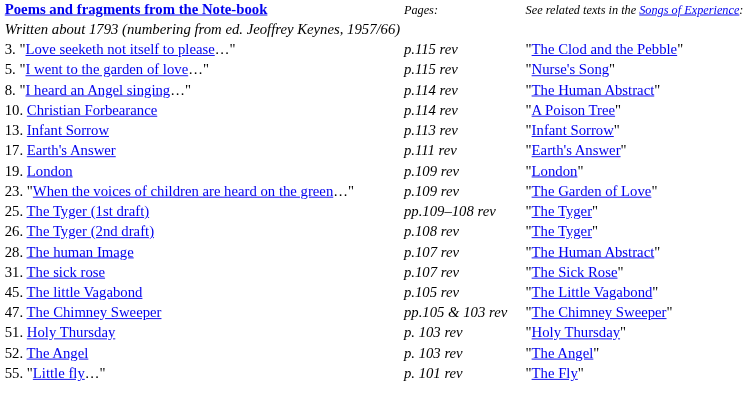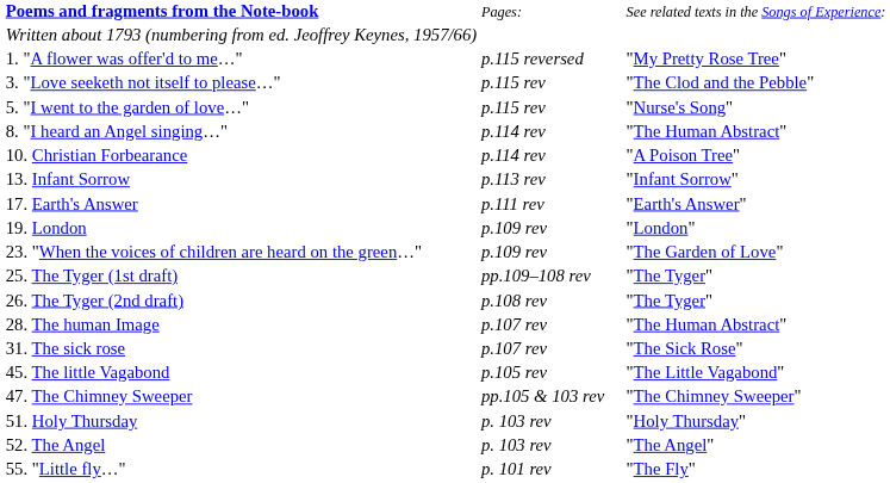+ row: 1. "A flower was offer'd to me…" | p.115 reversed | "My Pretty Rose Tree"
